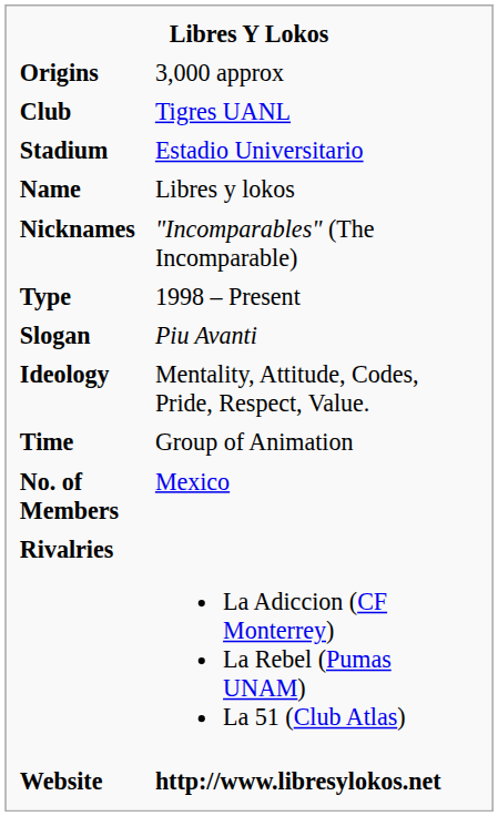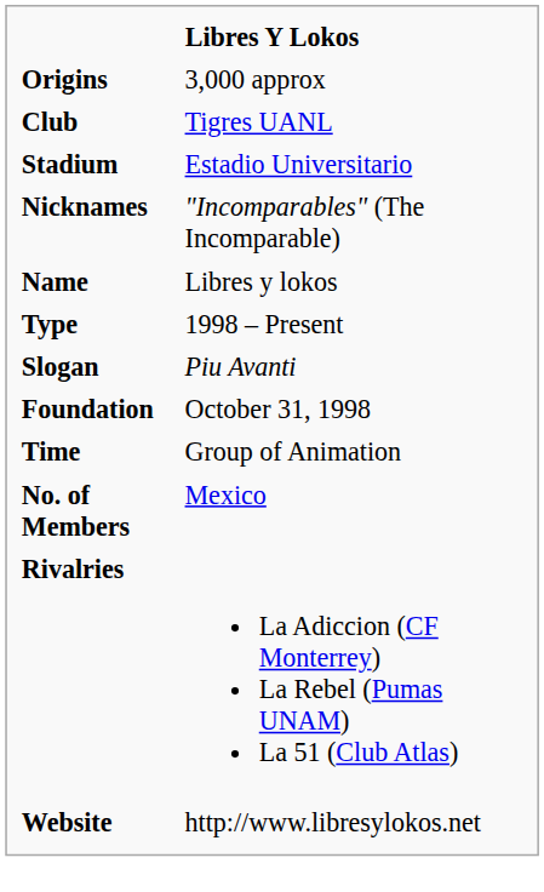rows swapped: Name <-> Nicknames
- row: Ideology | Mentality, Attitude, Codes, Pride, Respect, Value.
+ row: Foundation | October 31, 1998
Website | column 2: bold -> normal
